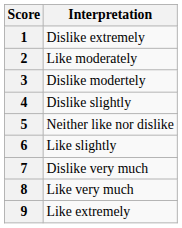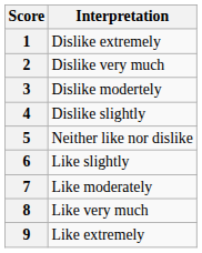2 | Interpretation: Like moderately -> Dislike very much
7 | Interpretation: Dislike very much -> Like moderately
